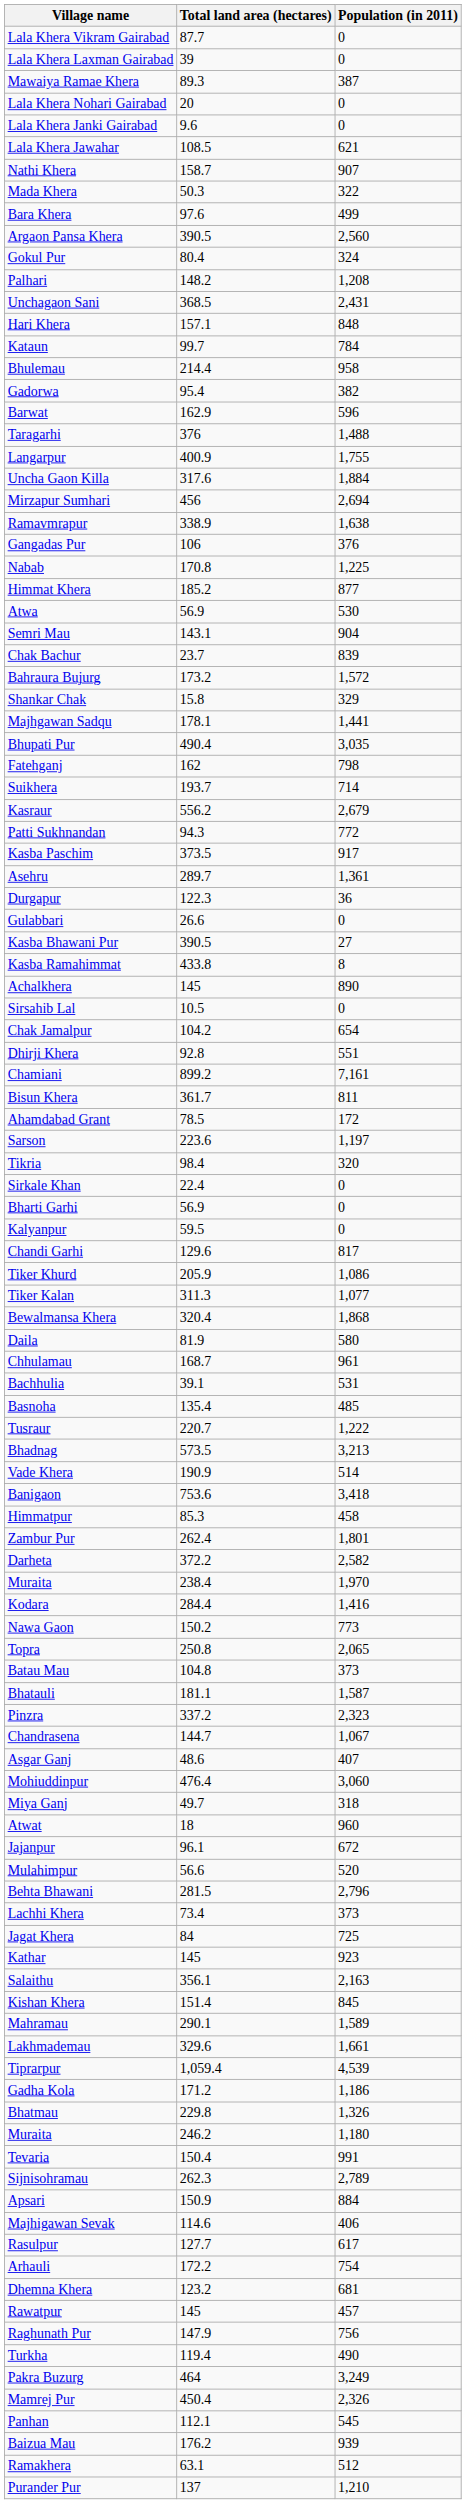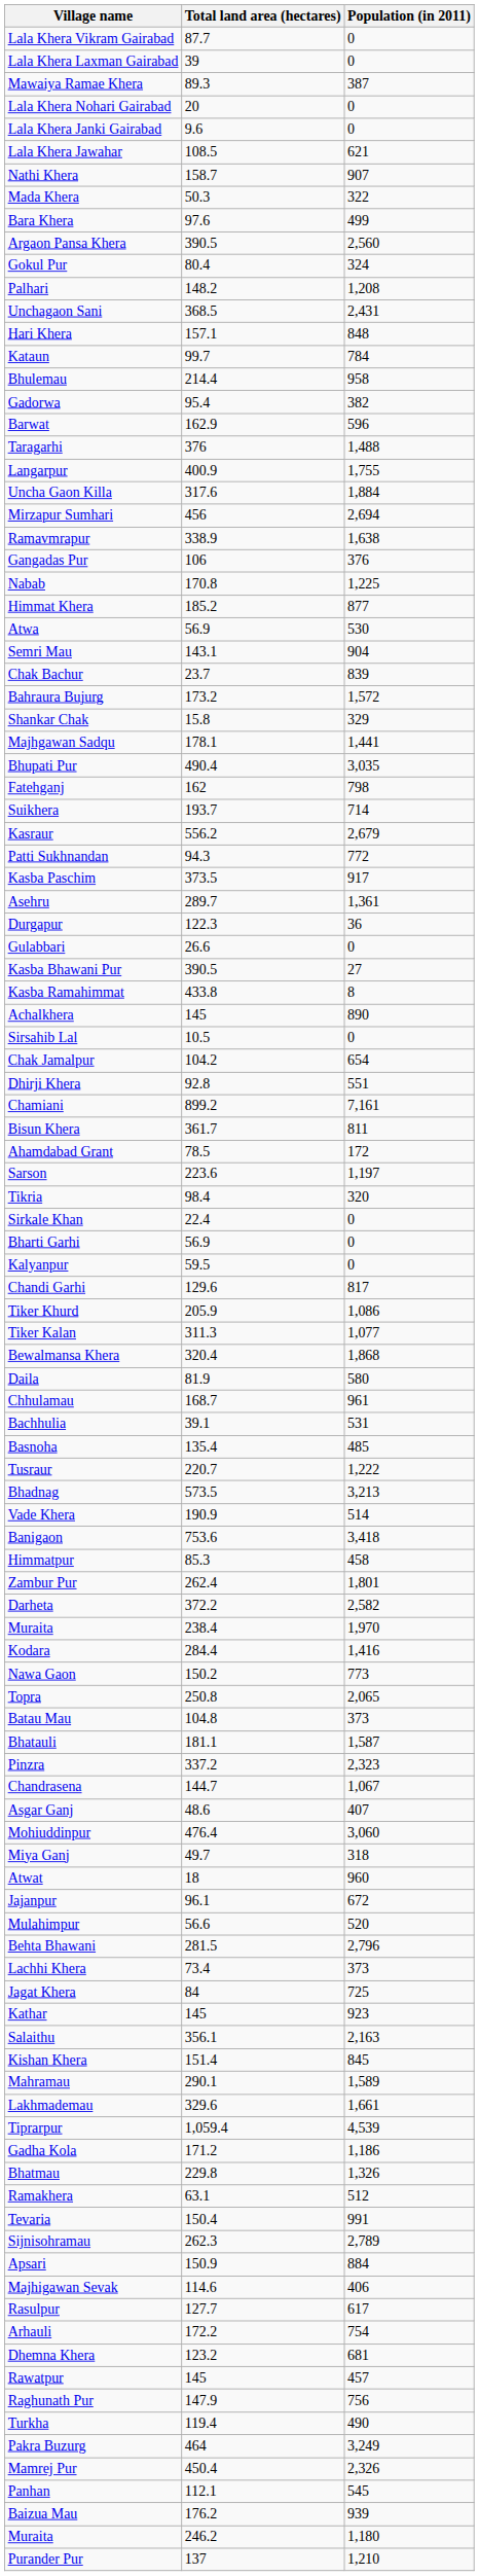rows swapped: Muraita / 246.2 <-> Ramakhera
